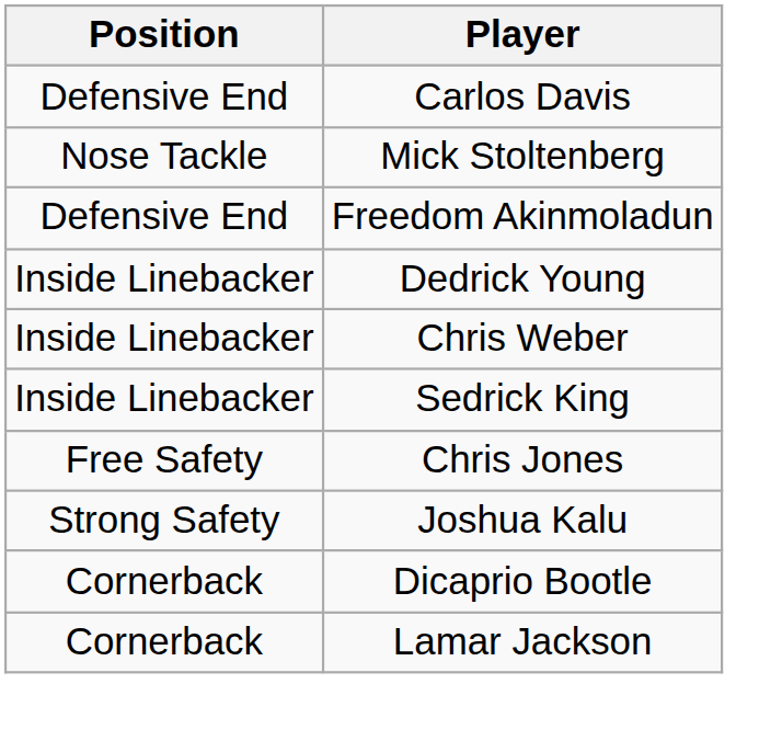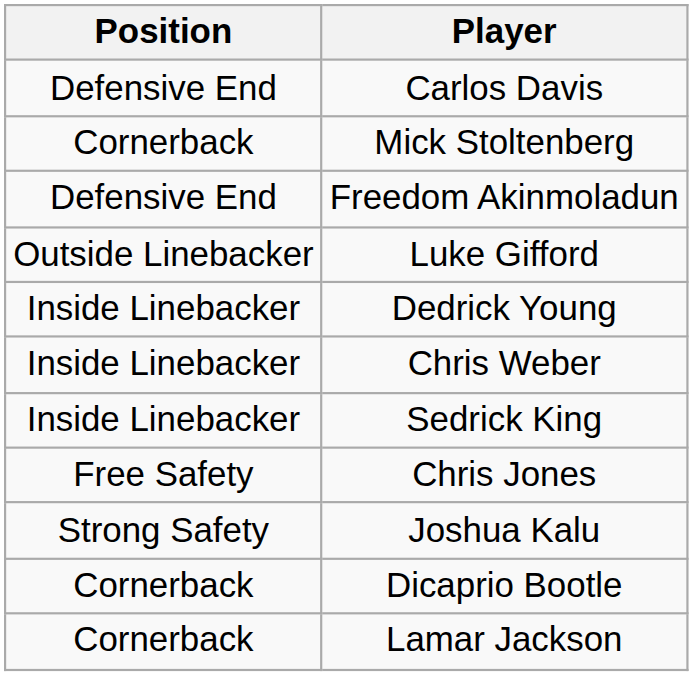Mick Stoltenberg | Position: Nose Tackle -> Cornerback
+ row: Outside Linebacker | Luke Gifford
